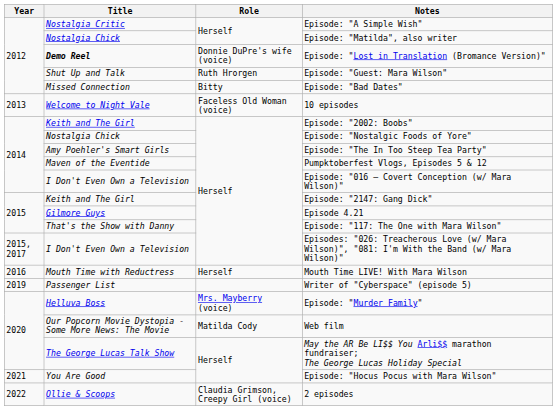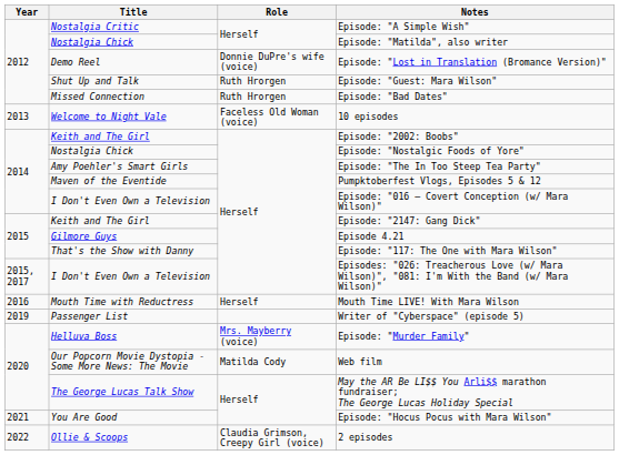Episode: "Lost in Translation (Bromance Version)" | Title: bold -> normal
Episode: "Bad Dates" | Role: Bitty -> Ruth Hrorgen
